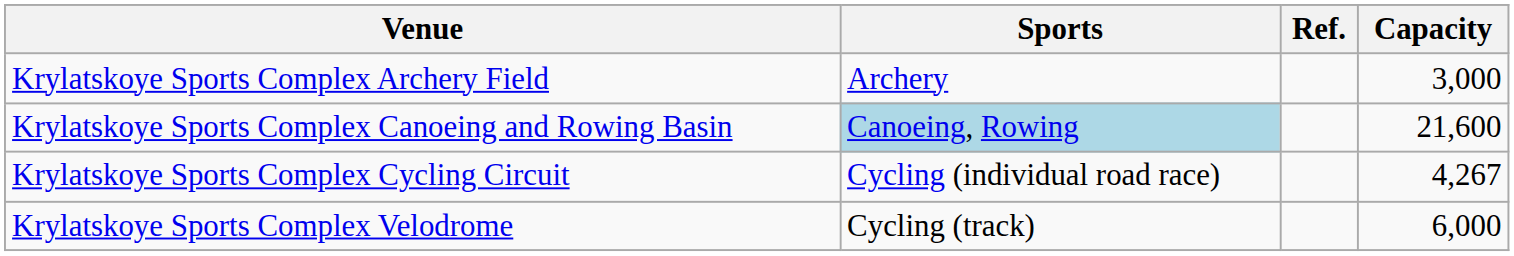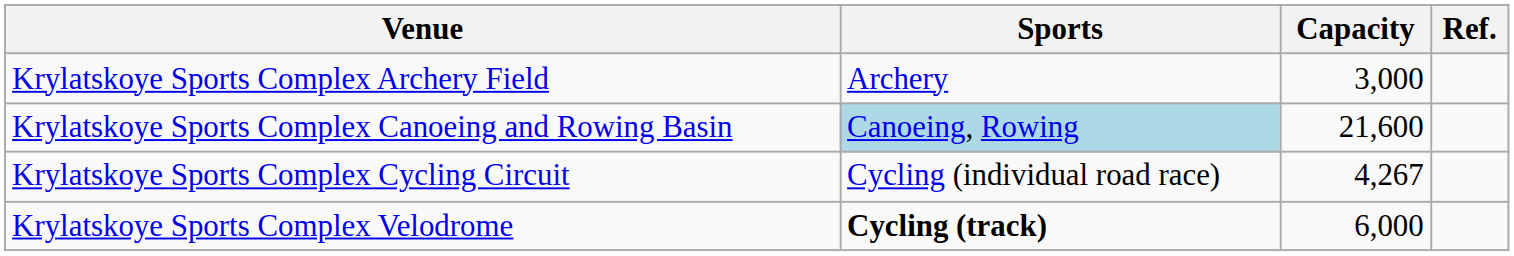columns swapped: Capacity <-> Ref.
Krylatskoye Sports Complex Velodrome | Sports: normal -> bold
